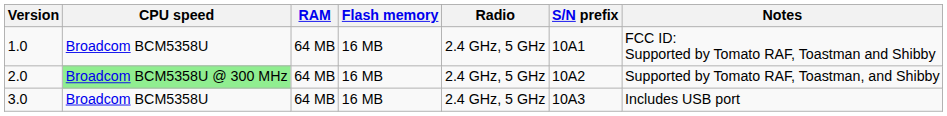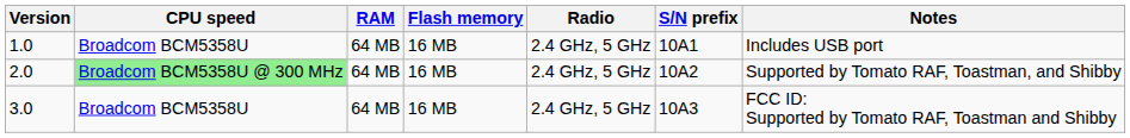1.0 | Notes: FCC ID: Supported by Tomato RAF, Toastman and Shibby -> Includes USB port
3.0 | Notes: Includes USB port -> FCC ID: Supported by Tomato RAF, Toastman and Shibby
